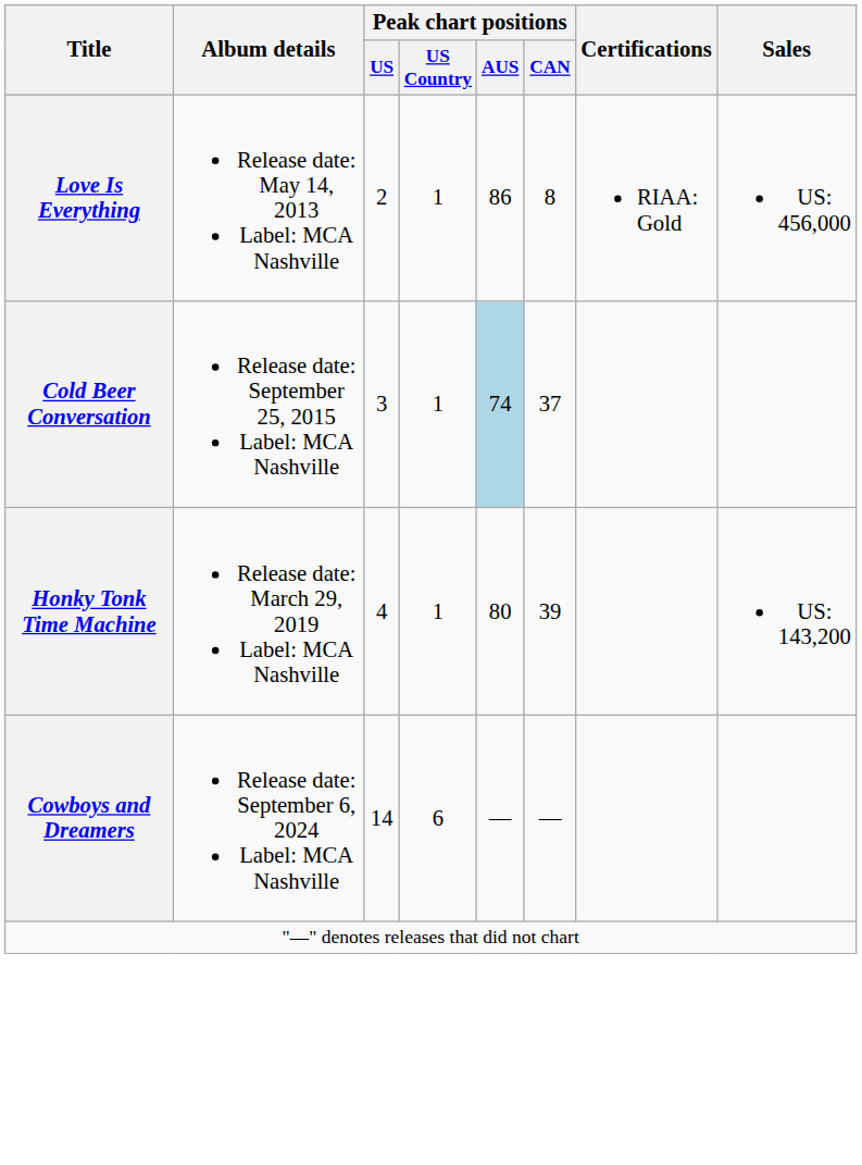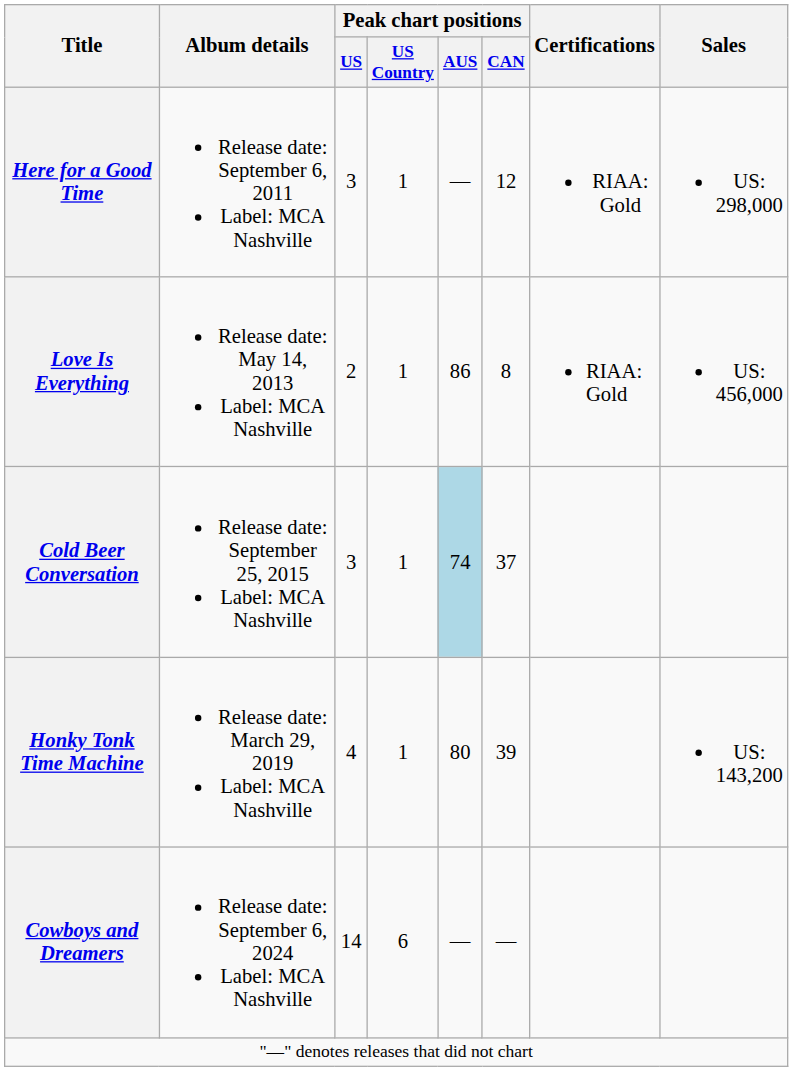+ row: Here for a Good Time | Release date: September 6, 2011 Label: MCA Nashville | 3 | 1 | — | 12 | RIAA: Gold | US: 298,000
